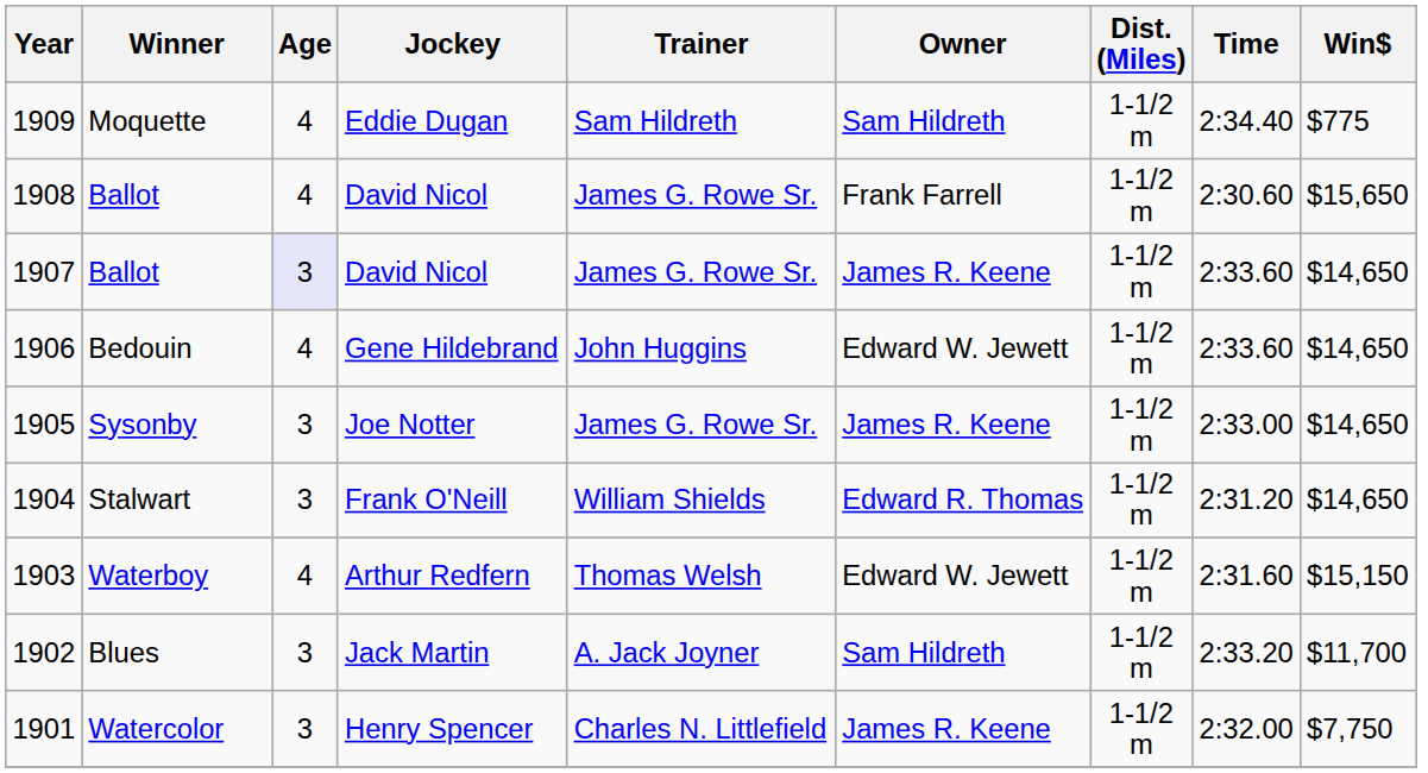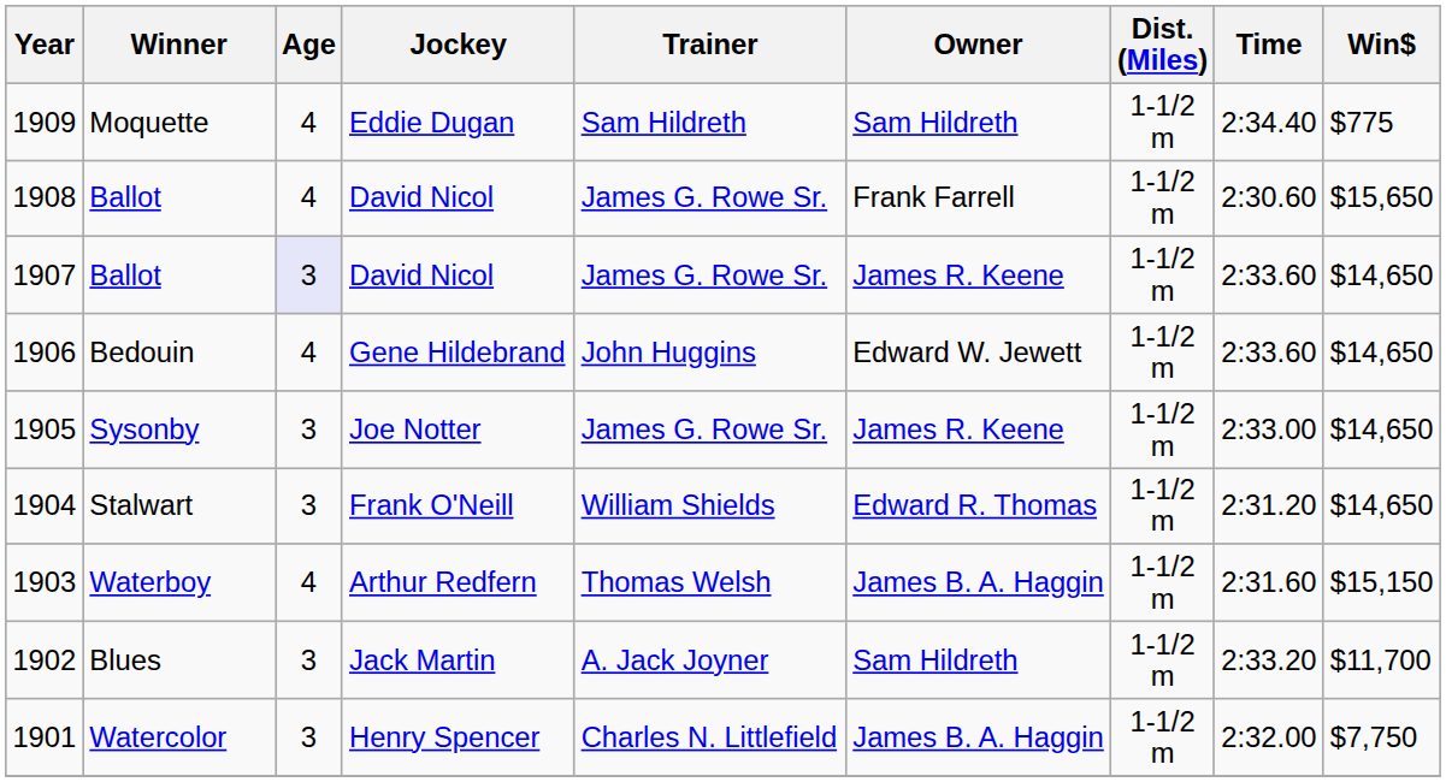1903 | Owner: Edward W. Jewett -> James B. A. Haggin
1901 | Owner: James R. Keene -> James B. A. Haggin
